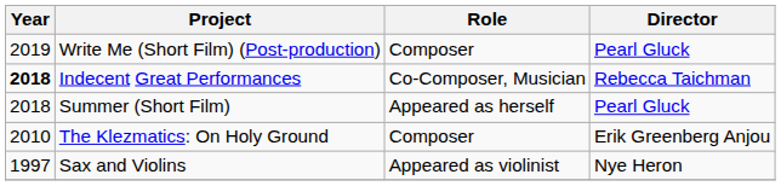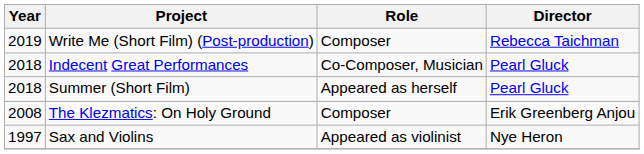Write Me (Short Film) (Post-production) | Director: Pearl Gluck -> Rebecca Taichman
Indecent Great Performances | Year: bold -> normal
Indecent Great Performances | Director: Rebecca Taichman -> Pearl Gluck
The Klezmatics: On Holy Ground | Year: 2010 -> 2008
